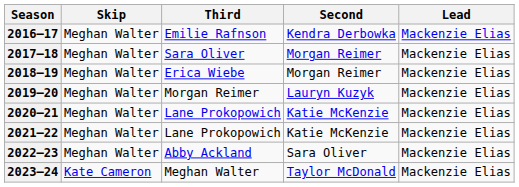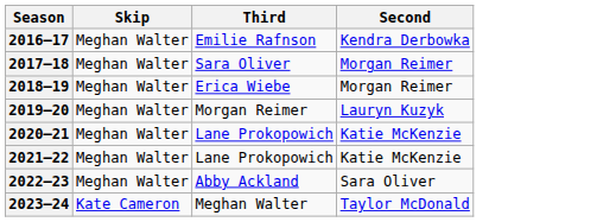- column: Lead | Mackenzie Elias | Mackenzie Elias | Mackenzie Elias | Mackenzie Elias | Mackenzie Elias | Mackenzie Elias | Mackenzie Elias | Mackenzie Elias
